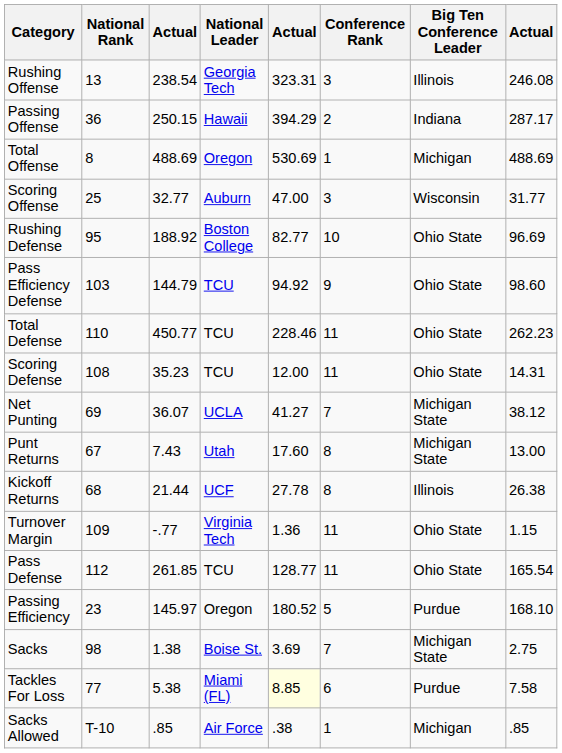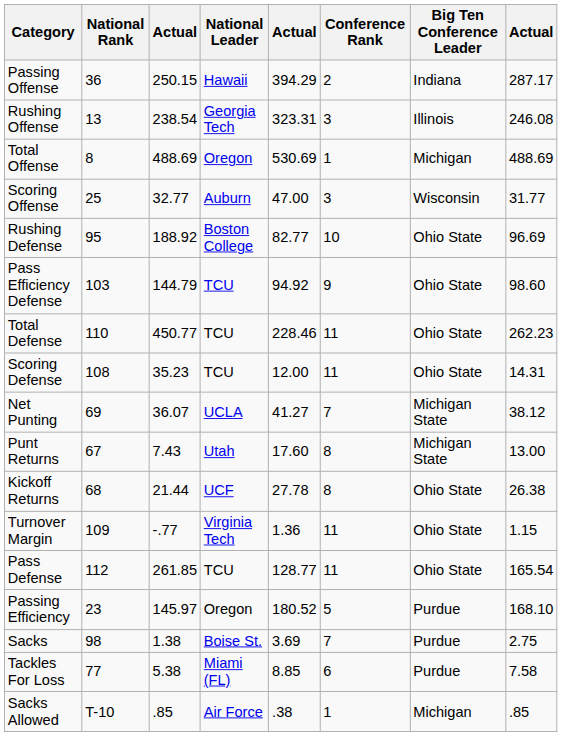rows swapped: Rushing Offense <-> Passing Offense
Kickoff Returns | Big Ten Conference Leader: Illinois -> Ohio State
Sacks | Big Ten Conference Leader: Michigan State -> Purdue
Tackles For Loss | column 5: lightyellow background -> no background
